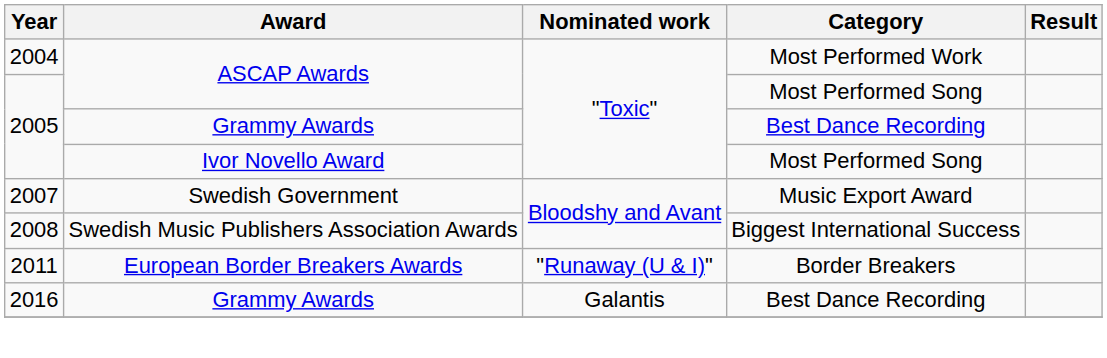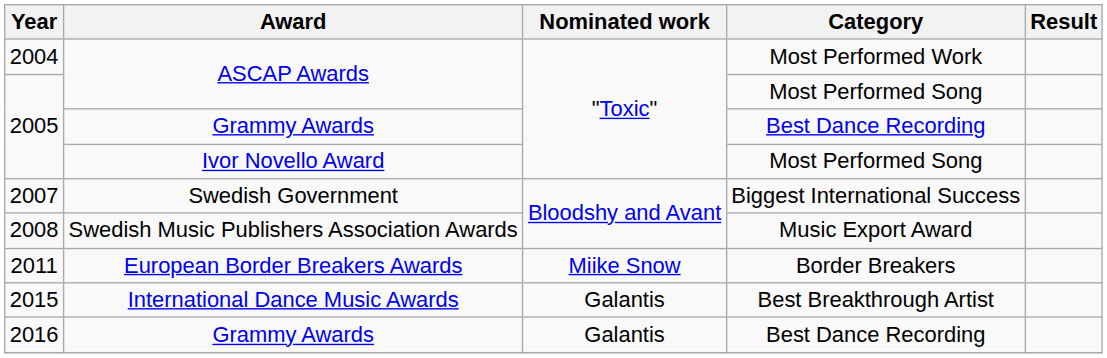2007 | Category: Music Export Award -> Biggest International Success
2008 | Category: Biggest International Success -> Music Export Award
2011 | Nominated work: "Runaway (U & I)" -> Miike Snow
+ row: 2015 | International Dance Music Awards | Galantis | Best Breakthrough Artist
